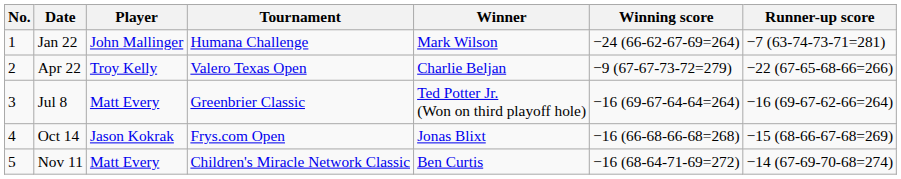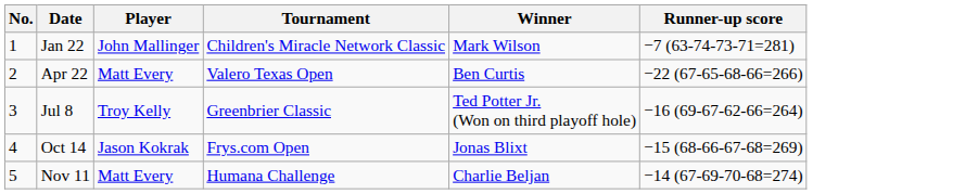- column: Winning score | −24 (66-62-67-69=264) | −9 (67-67-73-72=279) | −16 (69-67-64-64=264) | −16 (66-68-66-68=268) | −16 (68-64-71-69=272)
Jan 22 | Tournament: Humana Challenge -> Children's Miracle Network Classic
Apr 22 | Player: Troy Kelly -> Matt Every
Apr 22 | Winner: Charlie Beljan -> Ben Curtis
Jul 8 | Player: Matt Every -> Troy Kelly
Nov 11 | Tournament: Children's Miracle Network Classic -> Humana Challenge
Nov 11 | Winner: Ben Curtis -> Charlie Beljan
